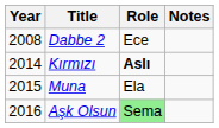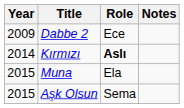Dabbe 2 | Year: 2008 -> 2009
Aşk Olsun | Year: 2016 -> 2015
Aşk Olsun | Role: lightgreen background -> no background
